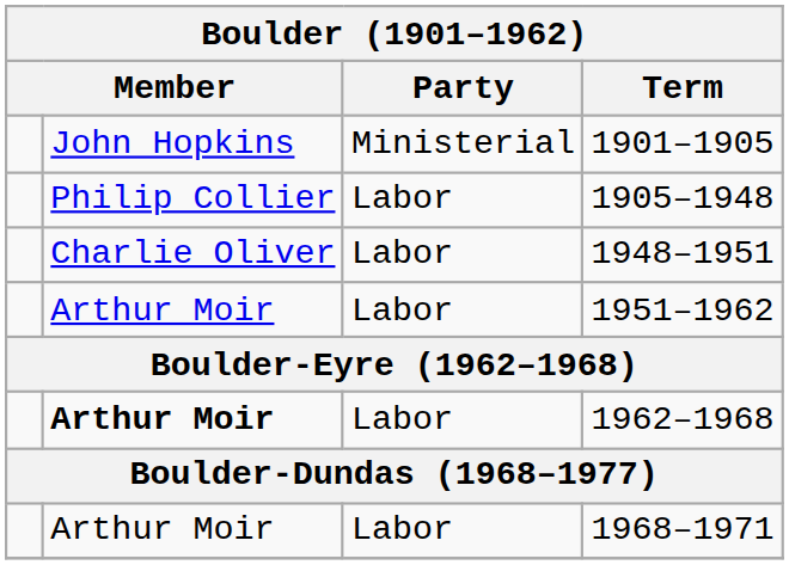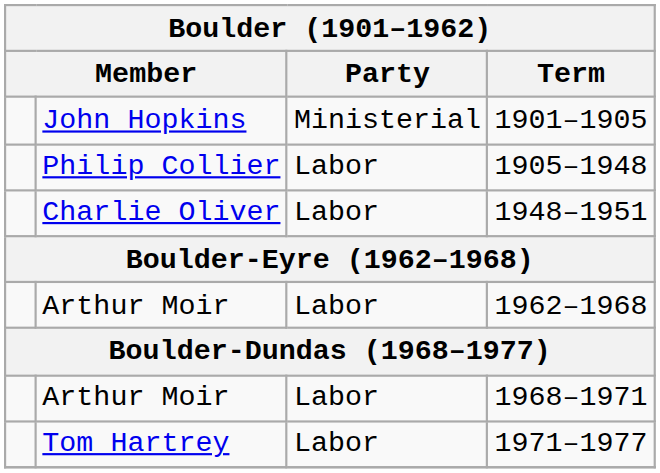- row: Arthur Moir | Labor | 1951–1962
1962–1968 | column 2: bold -> normal
+ row: Tom Hartrey | Labor | 1971–1977
